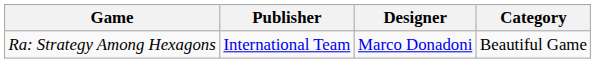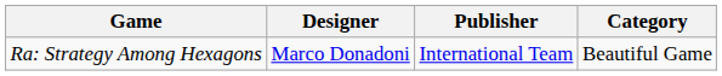columns swapped: Designer <-> Publisher
